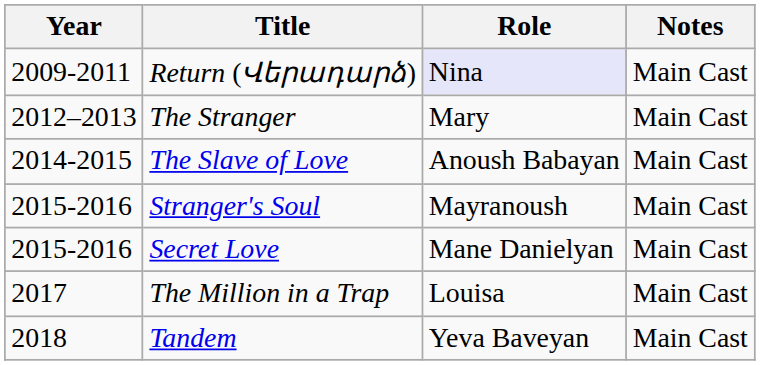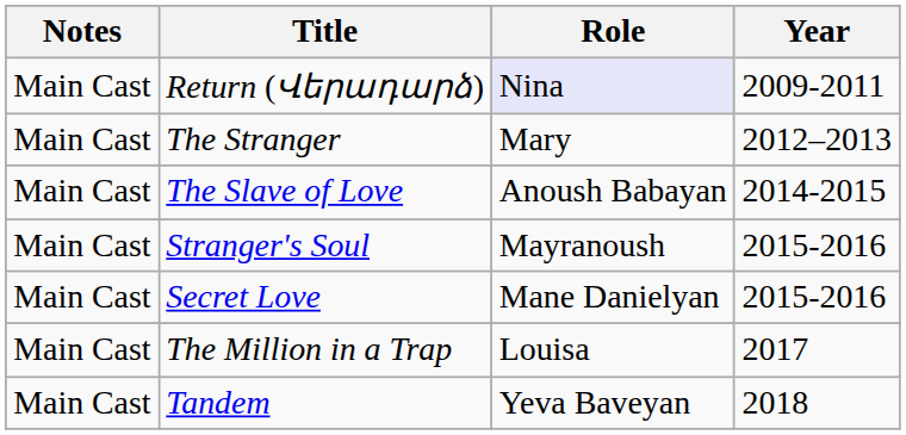columns swapped: Year <-> Notes
